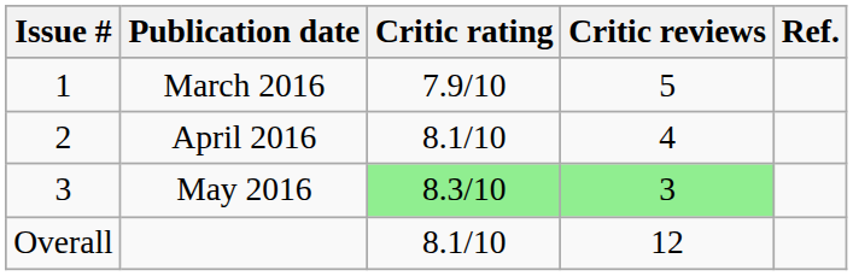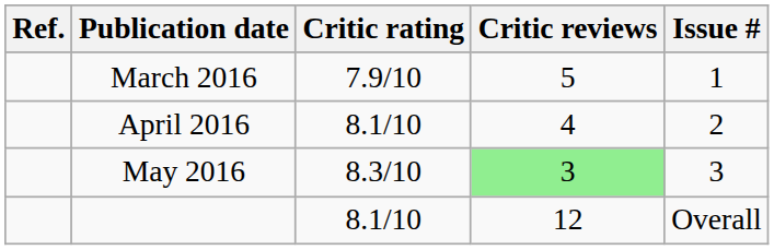columns swapped: Issue # <-> Ref.
May 2016 | Critic rating: lightgreen background -> no background
